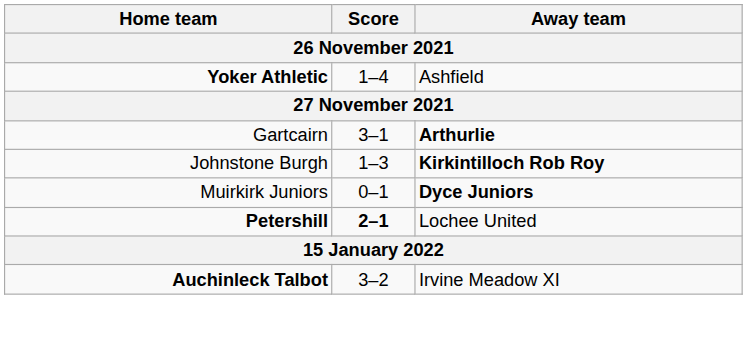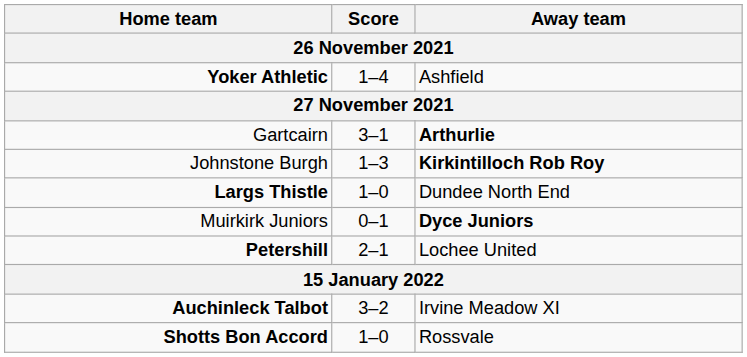+ row: Largs Thistle | 1–0 | Dundee North End
Petershill | Score: bold -> normal
+ row: Shotts Bon Accord | 1–0 | Rossvale
